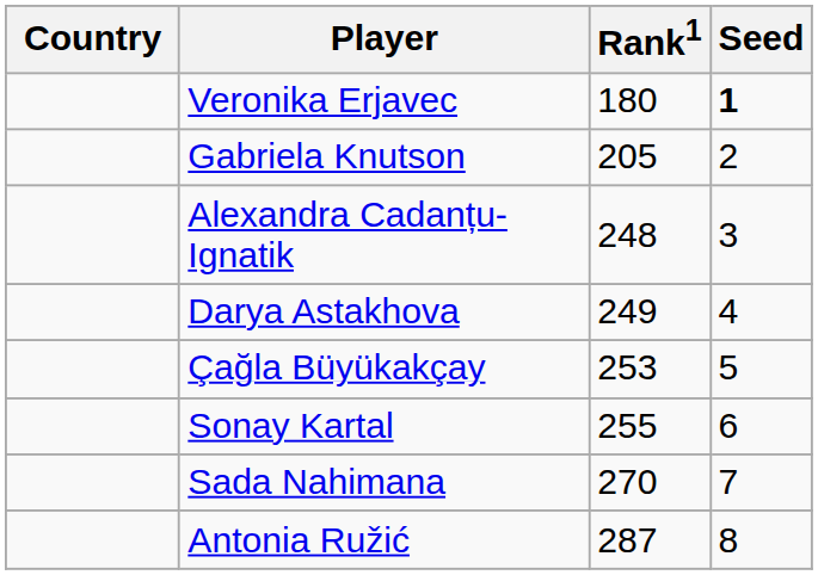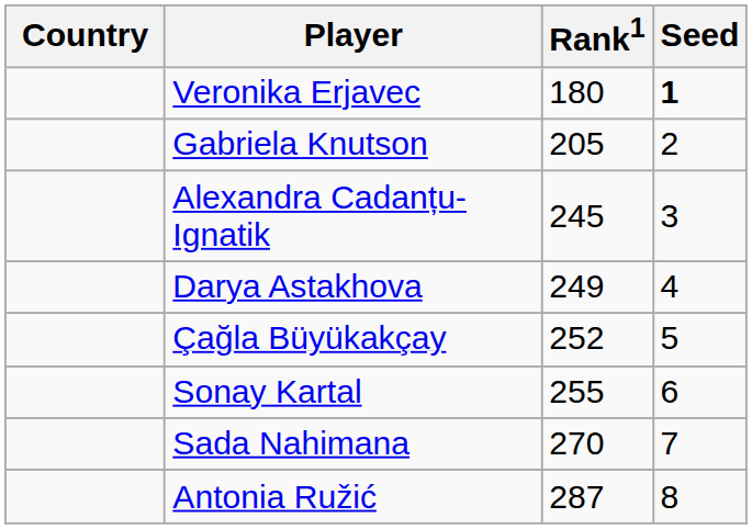Alexandra Cadanțu-Ignatik | Rank1: 248 -> 245
Çağla Büyükakçay | Rank1: 253 -> 252
